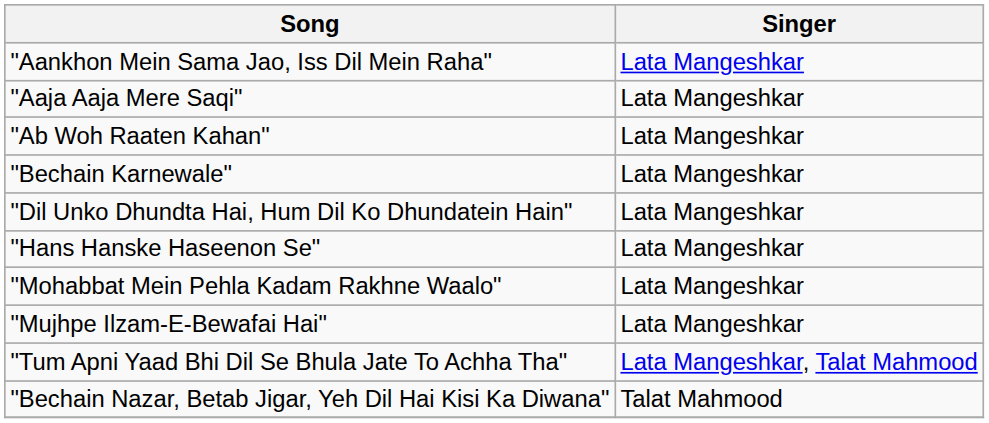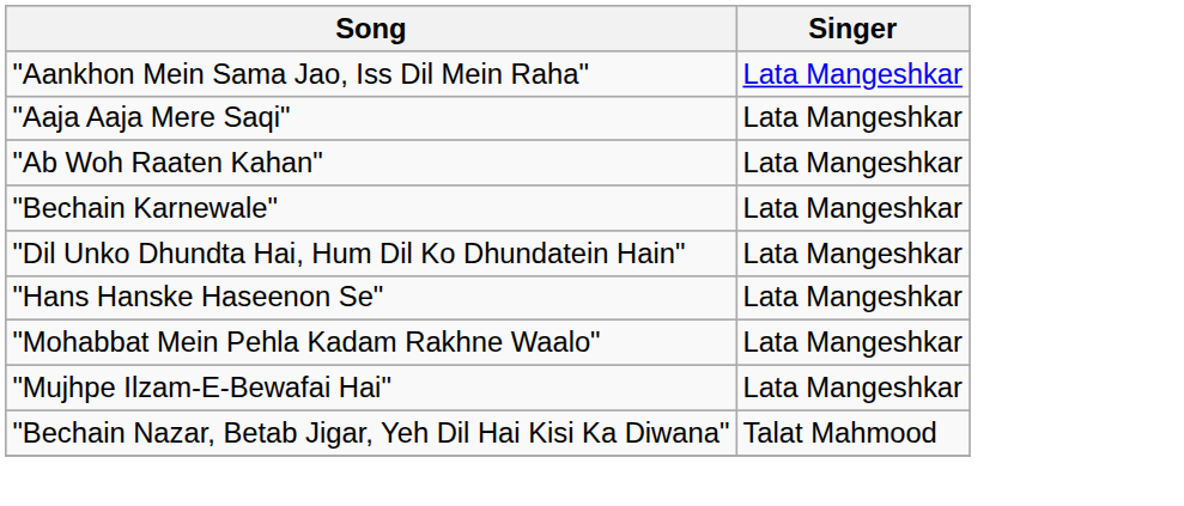- row: "Tum Apni Yaad Bhi Dil Se Bhula Jate To Achha Tha" | Lata Mangeshkar, Talat Mahmood
